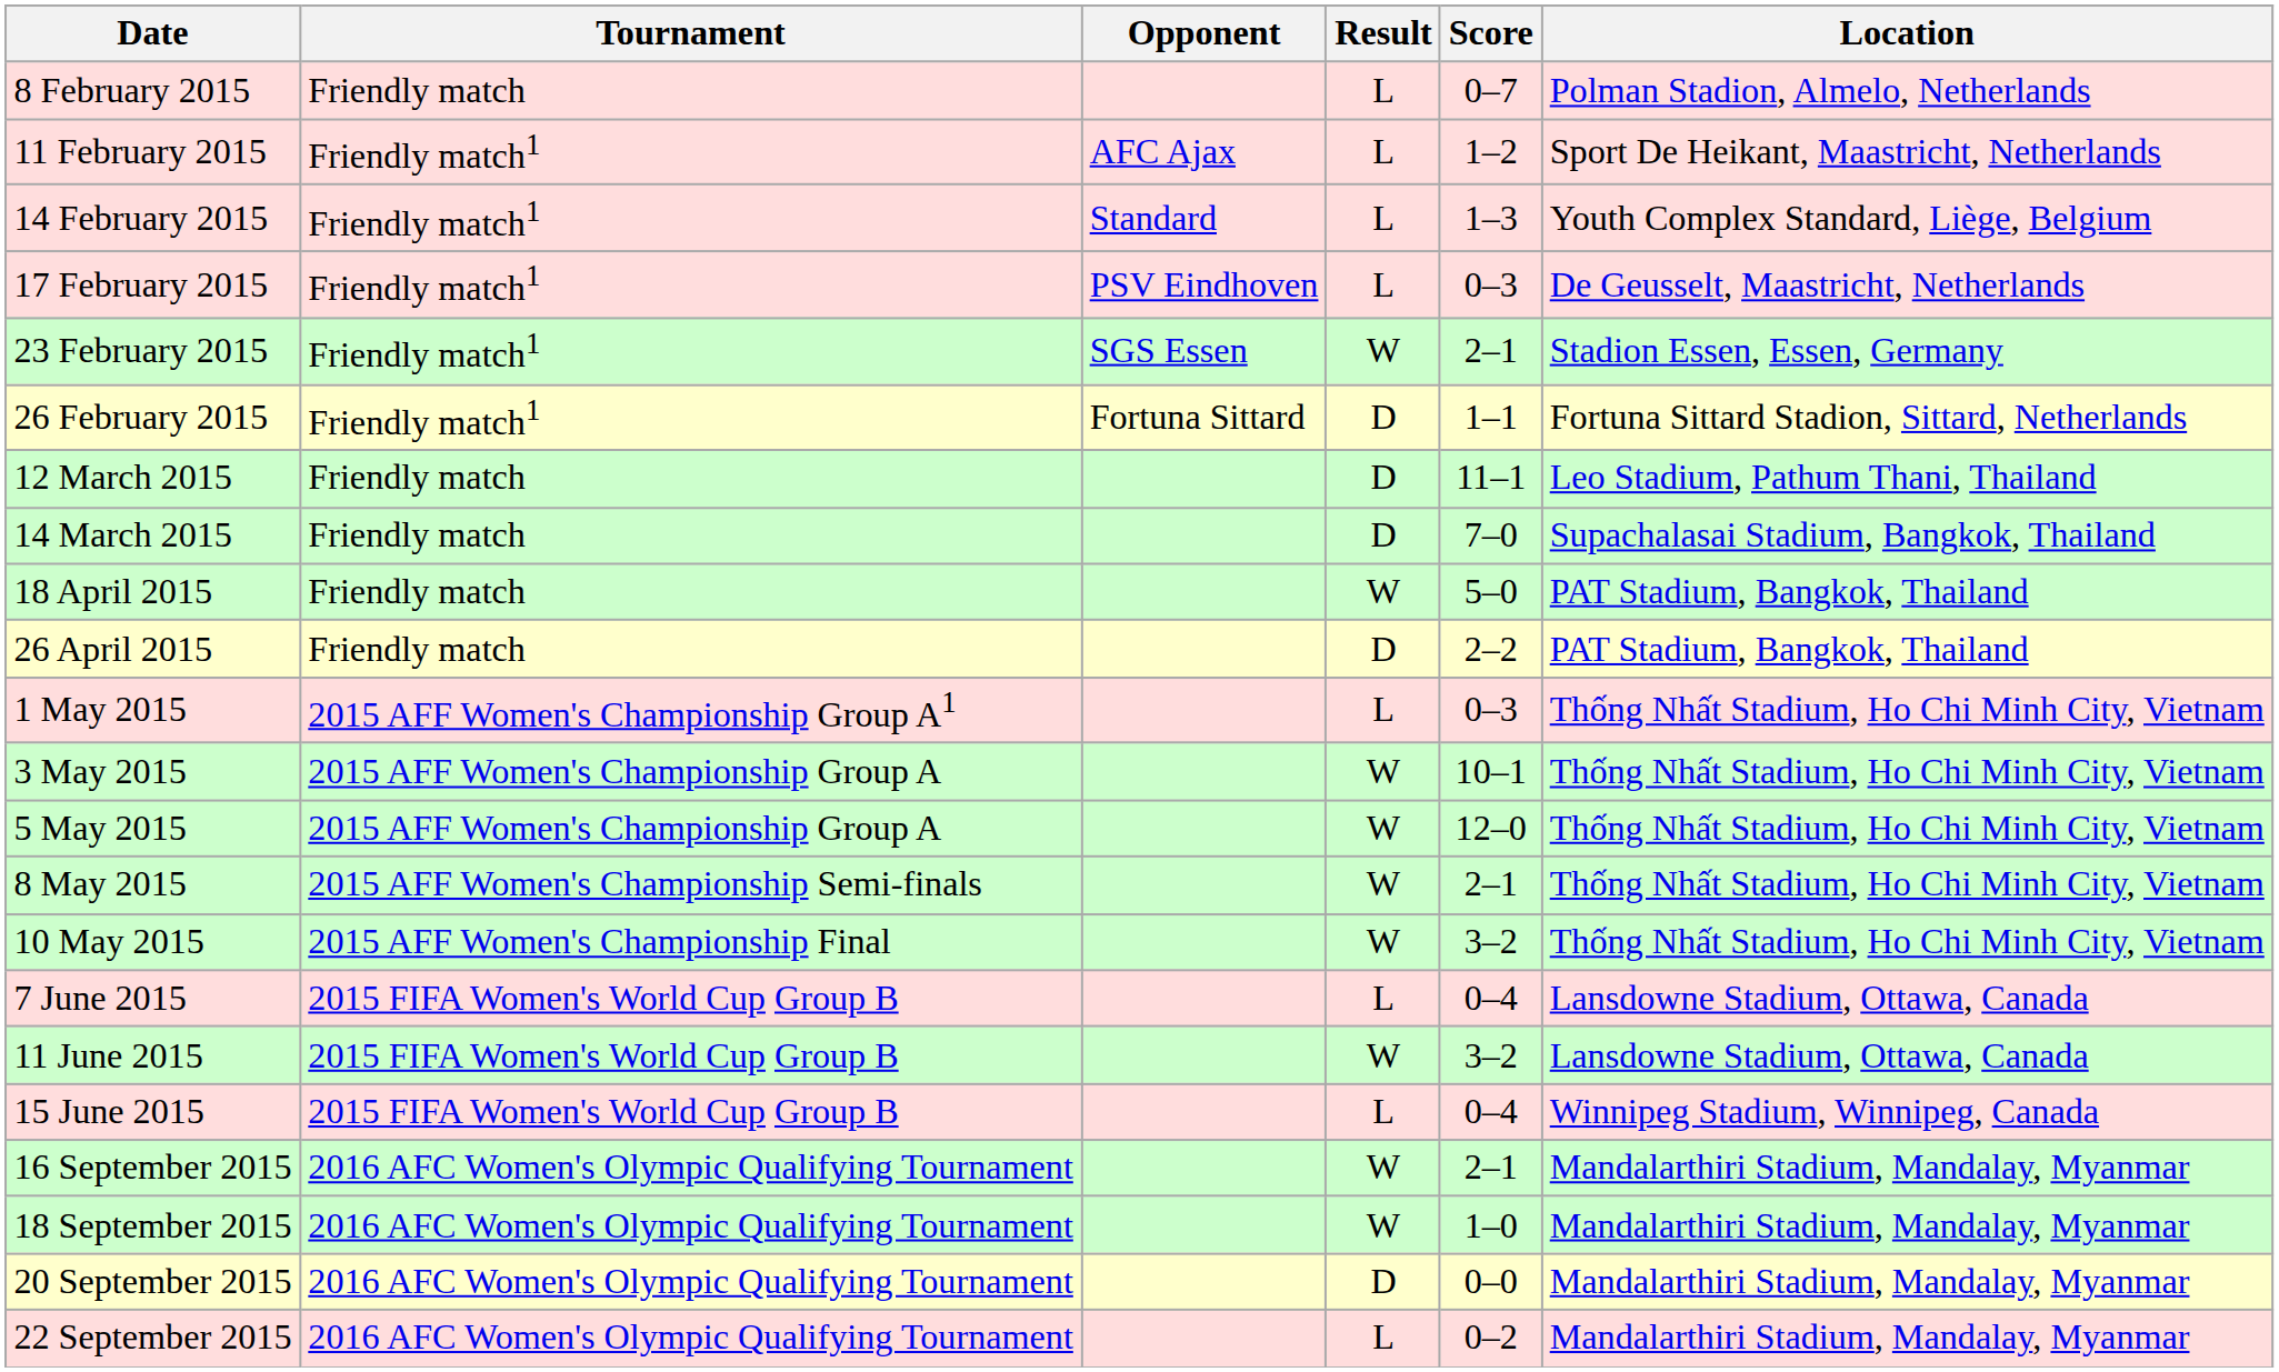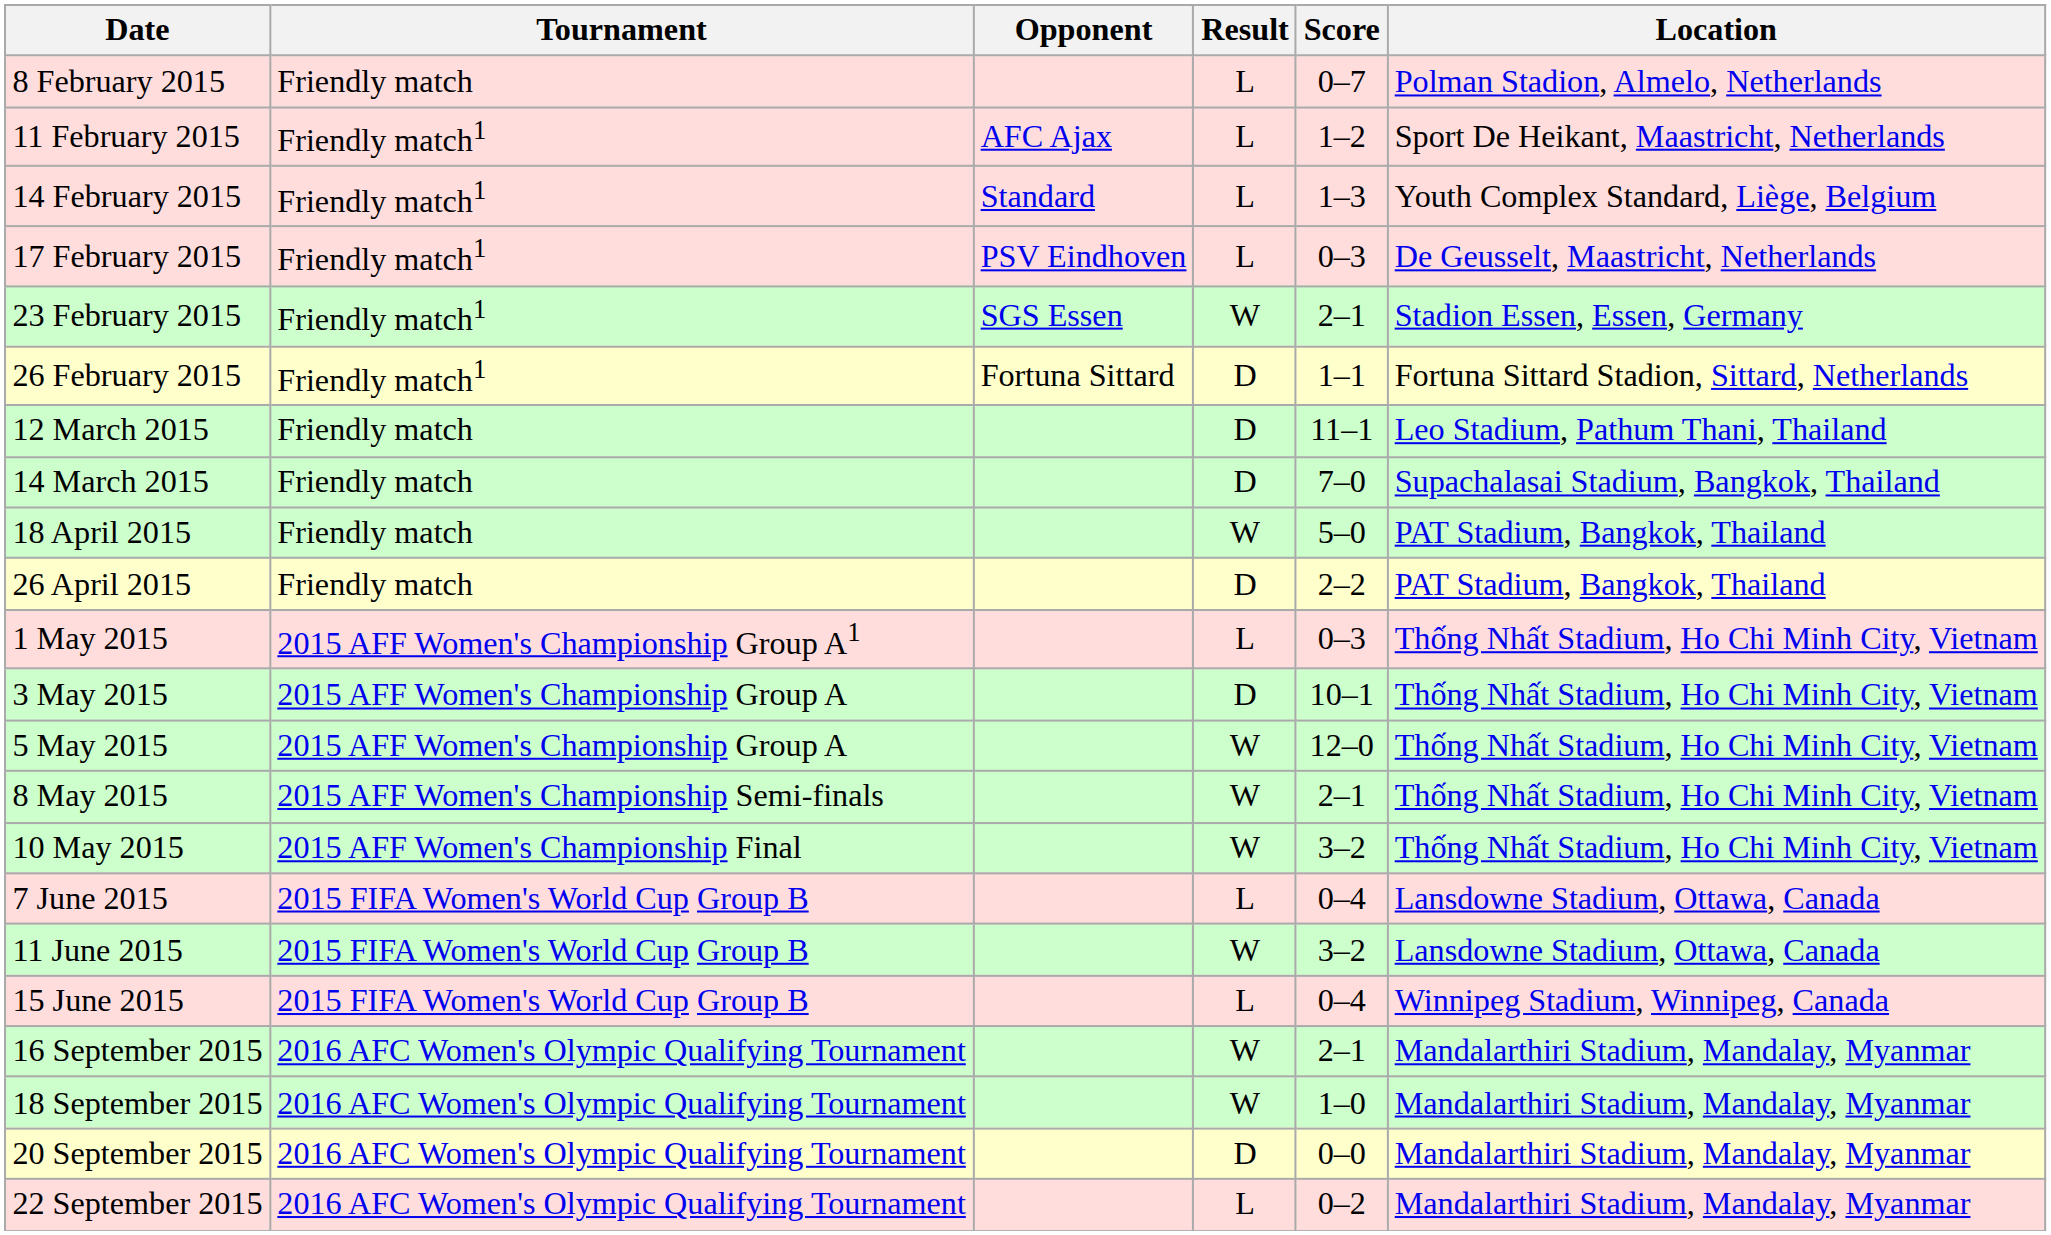3 May 2015 | Result: W -> D
